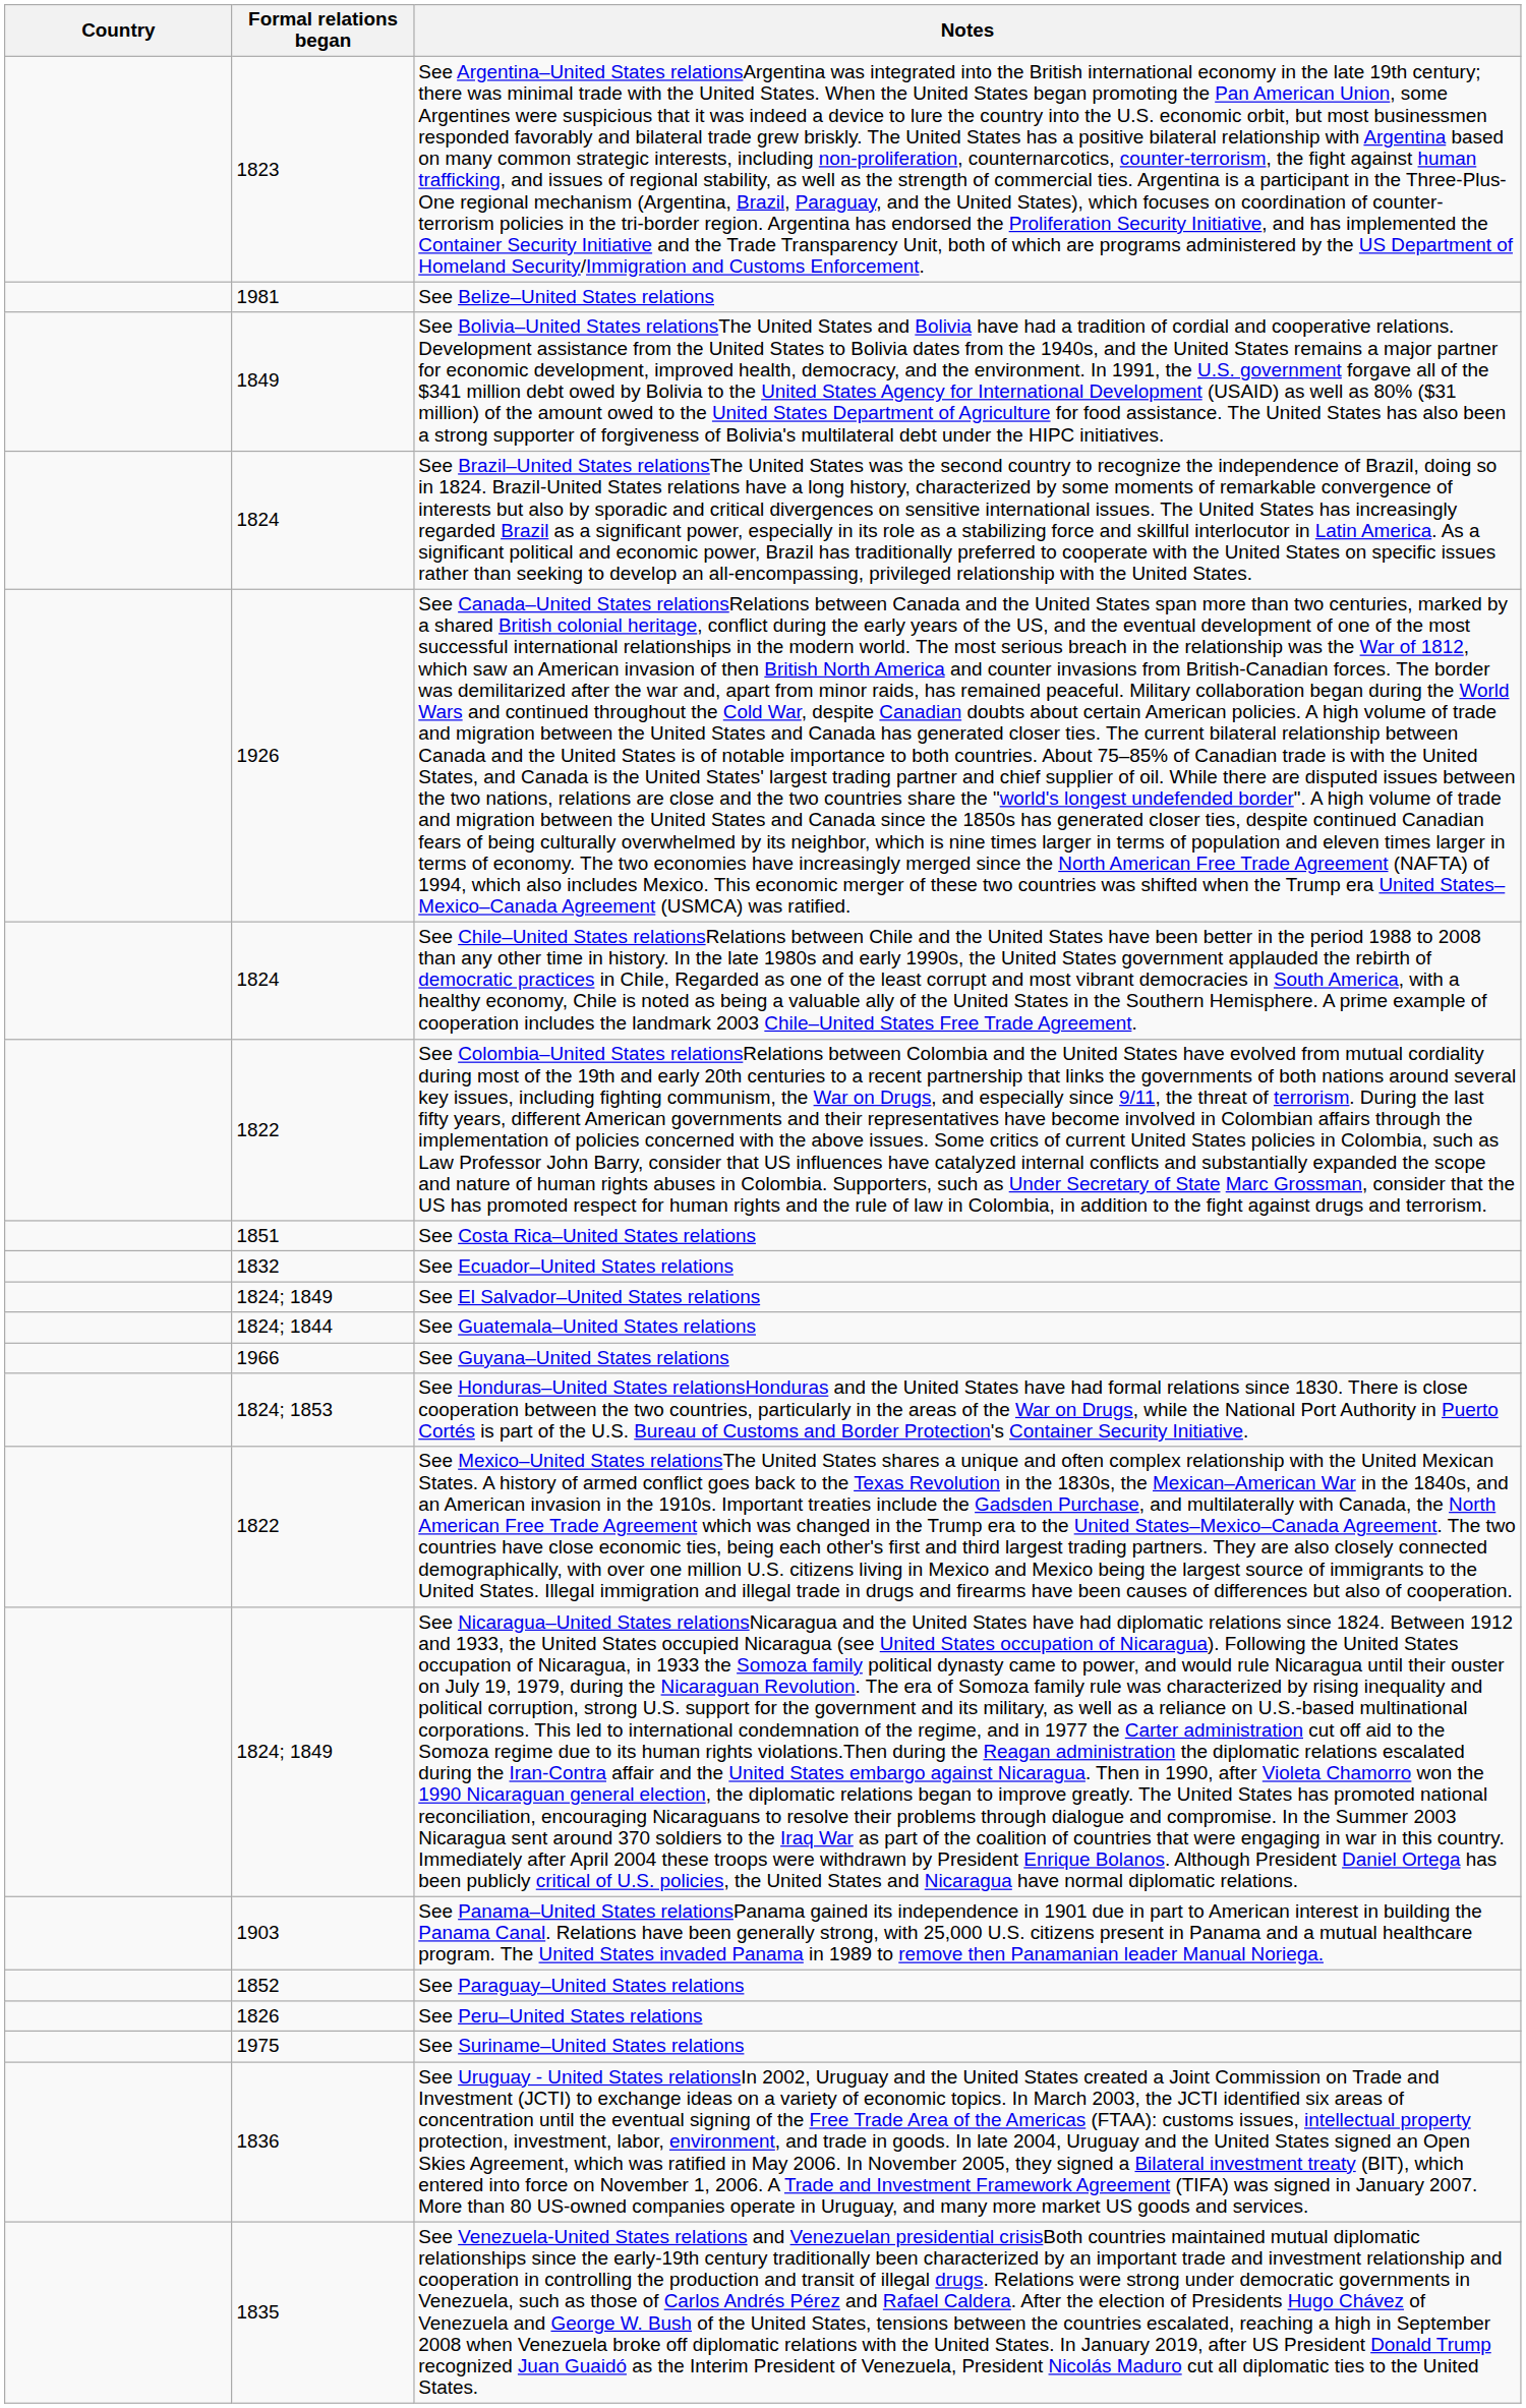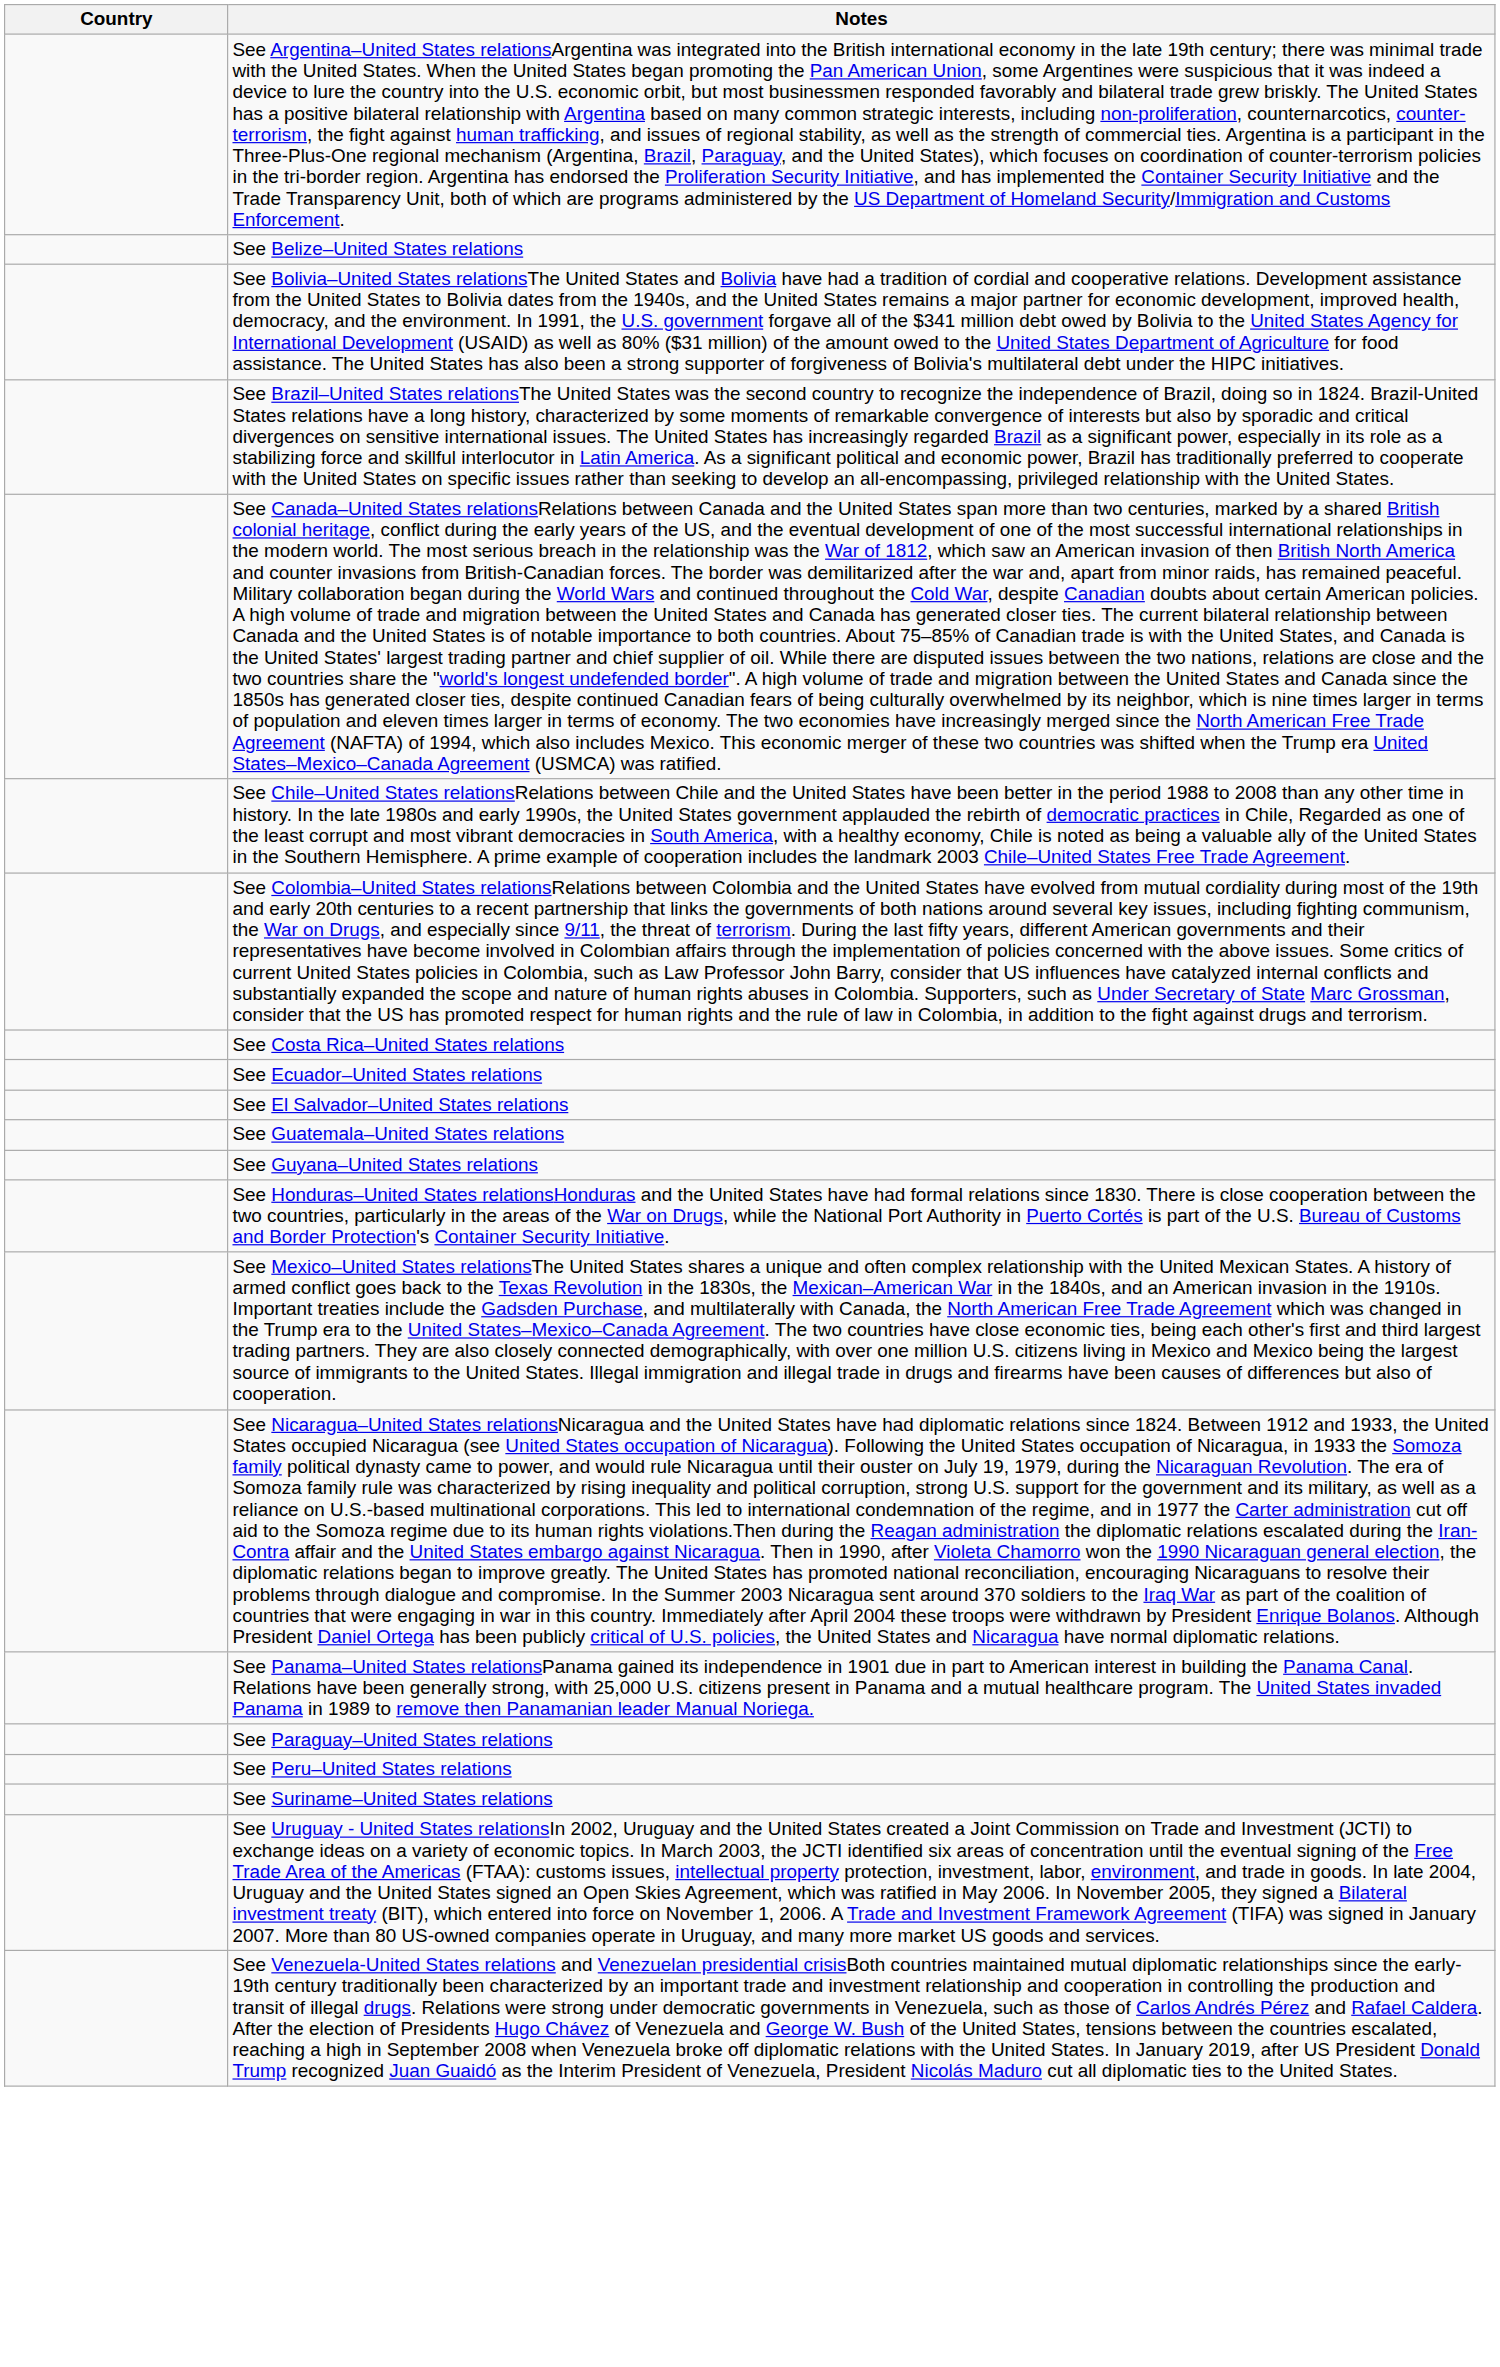- column: Formal relations began | 1823 | 1981 | 1849 | 1824 | 1926 | 1824 | 1822 | 1851 | 1832 | 1824; 1849 | 1824; 1844 | 1966 | 1824; 1853 | 1822 | 1824; 1849 | 1903 | 1852 | 1826 | 1975 | 1836 | 1835
